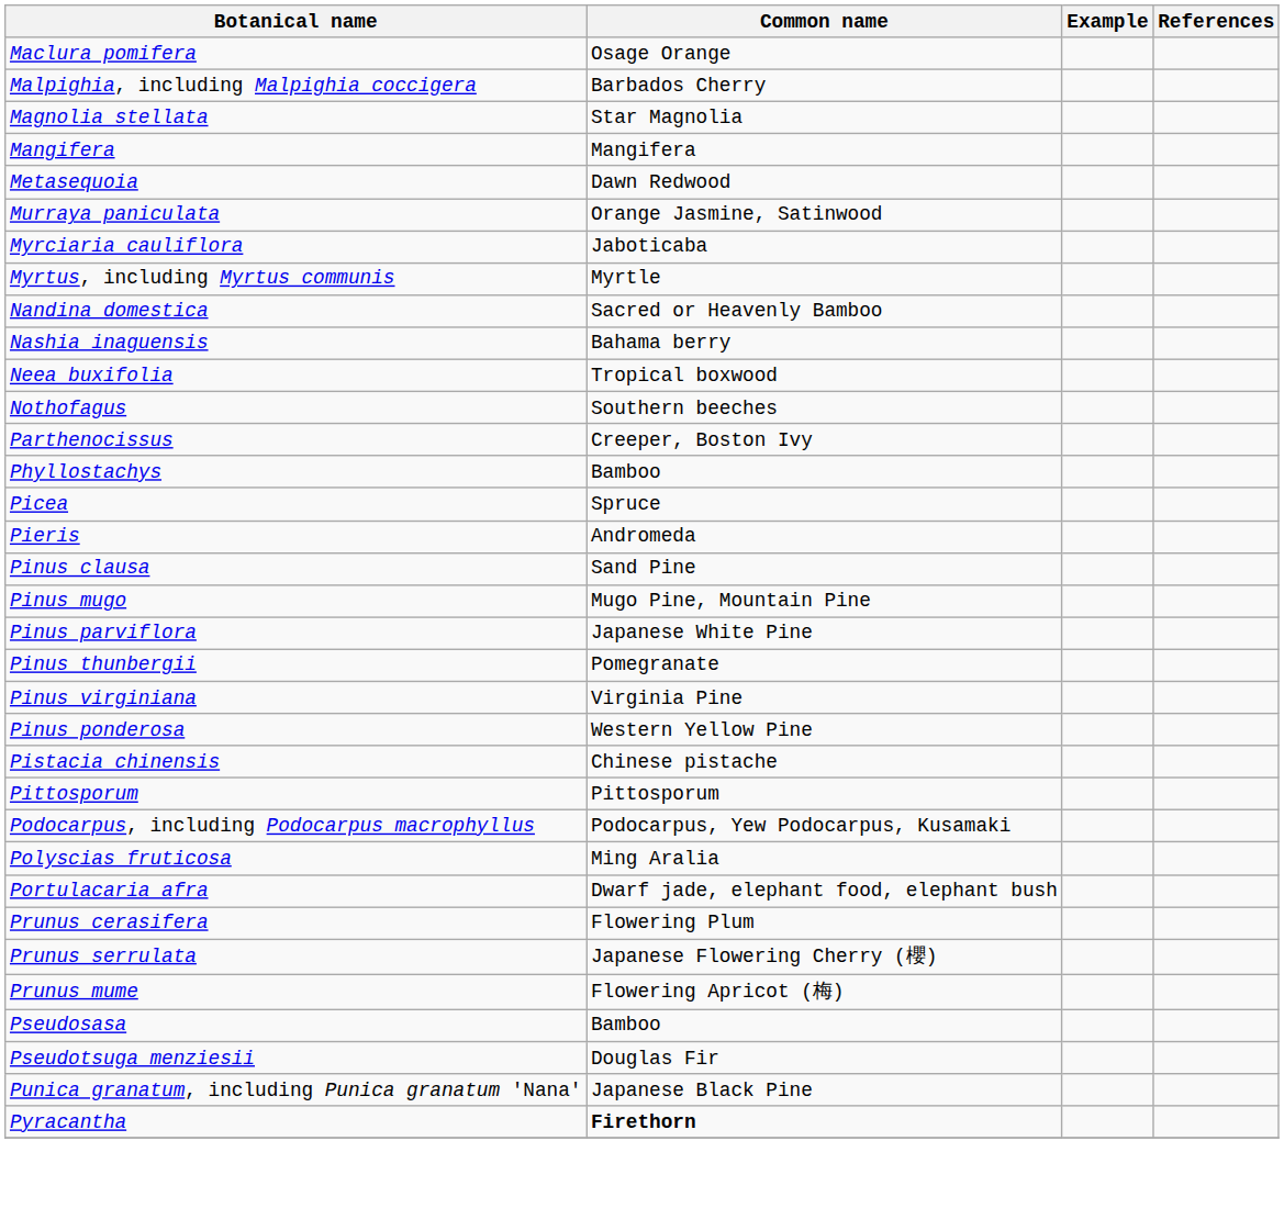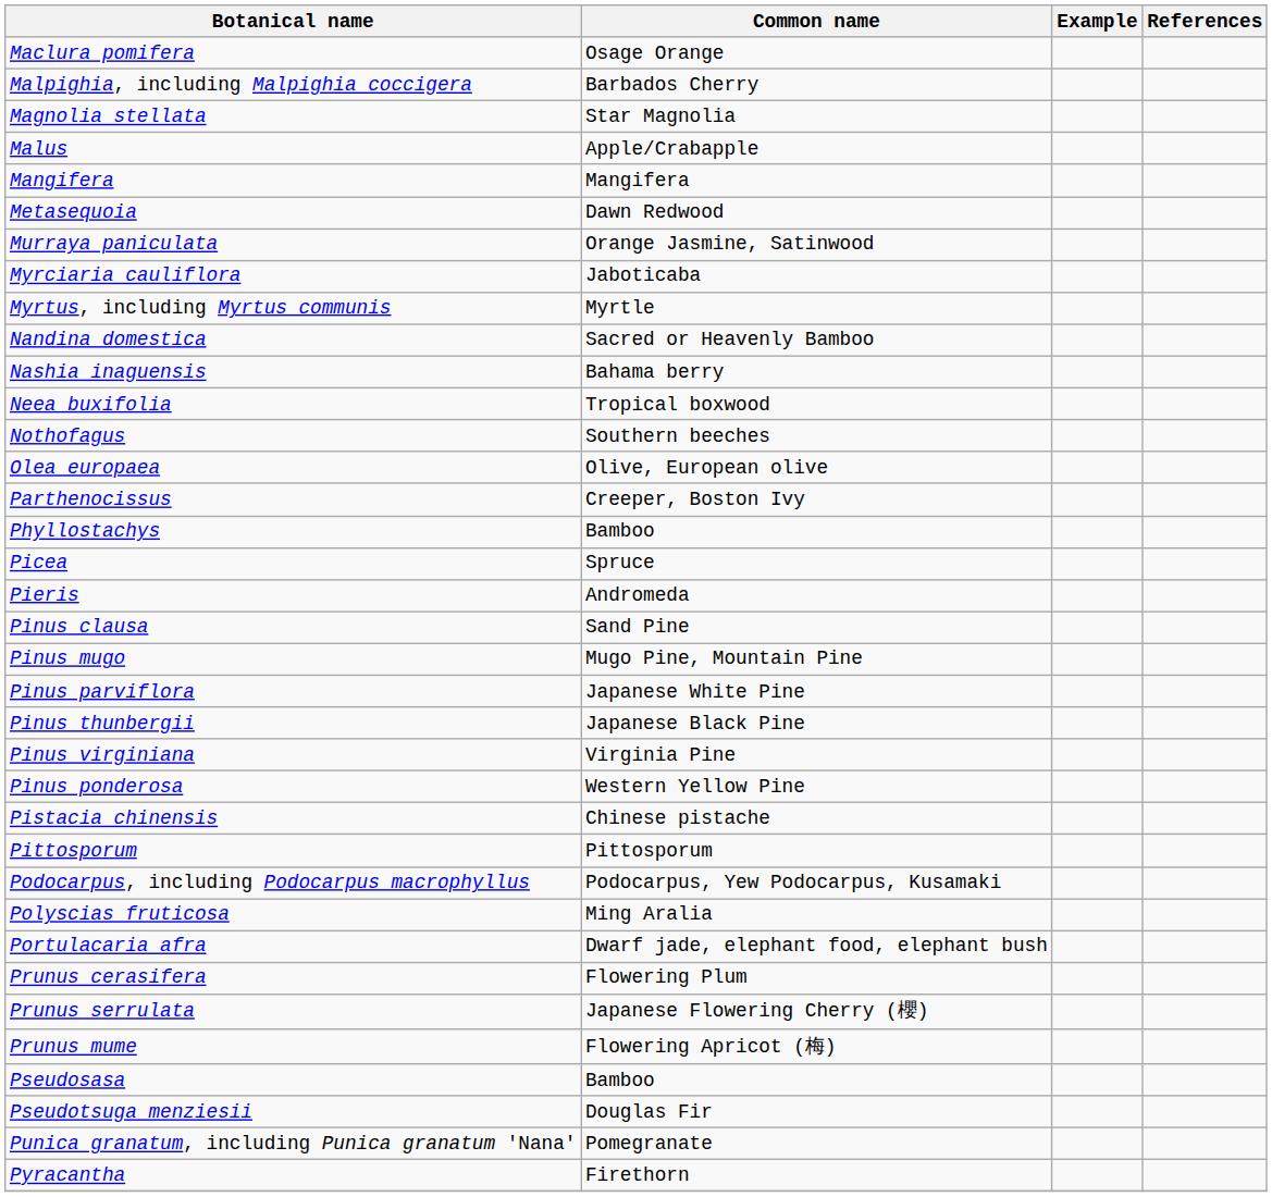+ row: Malus | Apple/Crabapple
+ row: Olea europaea | Olive, European olive
Pinus thunbergii | Common name: Pomegranate -> Japanese Black Pine
Punica granatum, including Punica granatum 'Nana' | Common name: Japanese Black Pine -> Pomegranate
Pyracantha | Common name: bold -> normal
